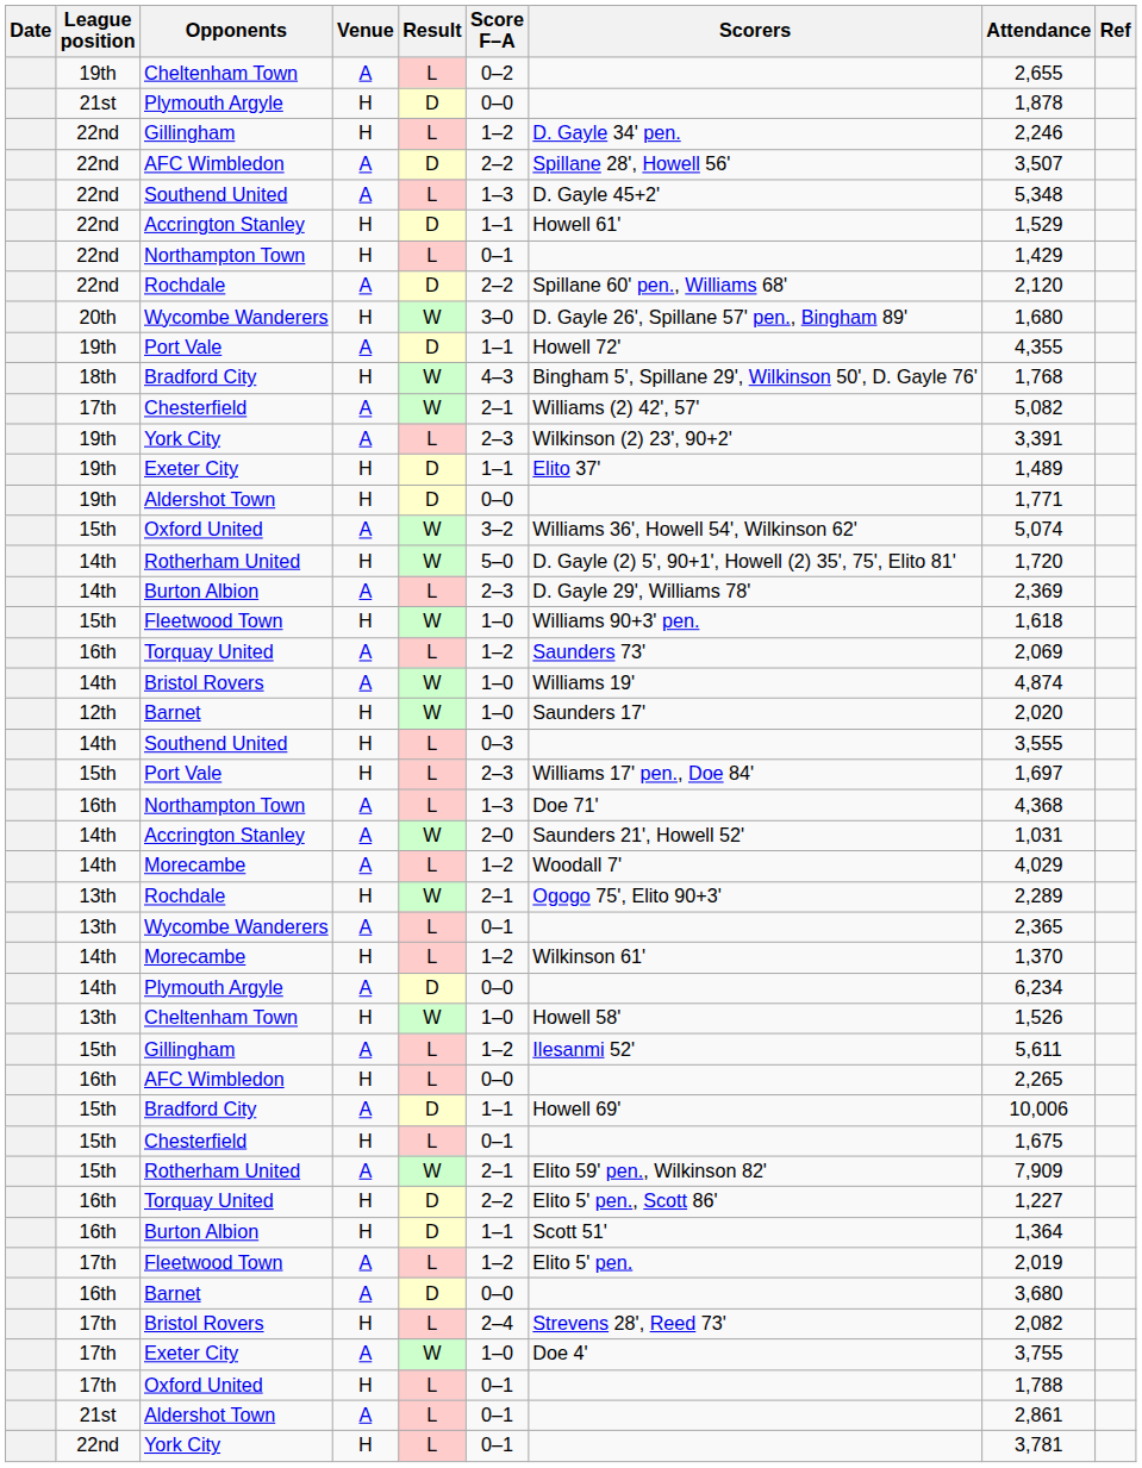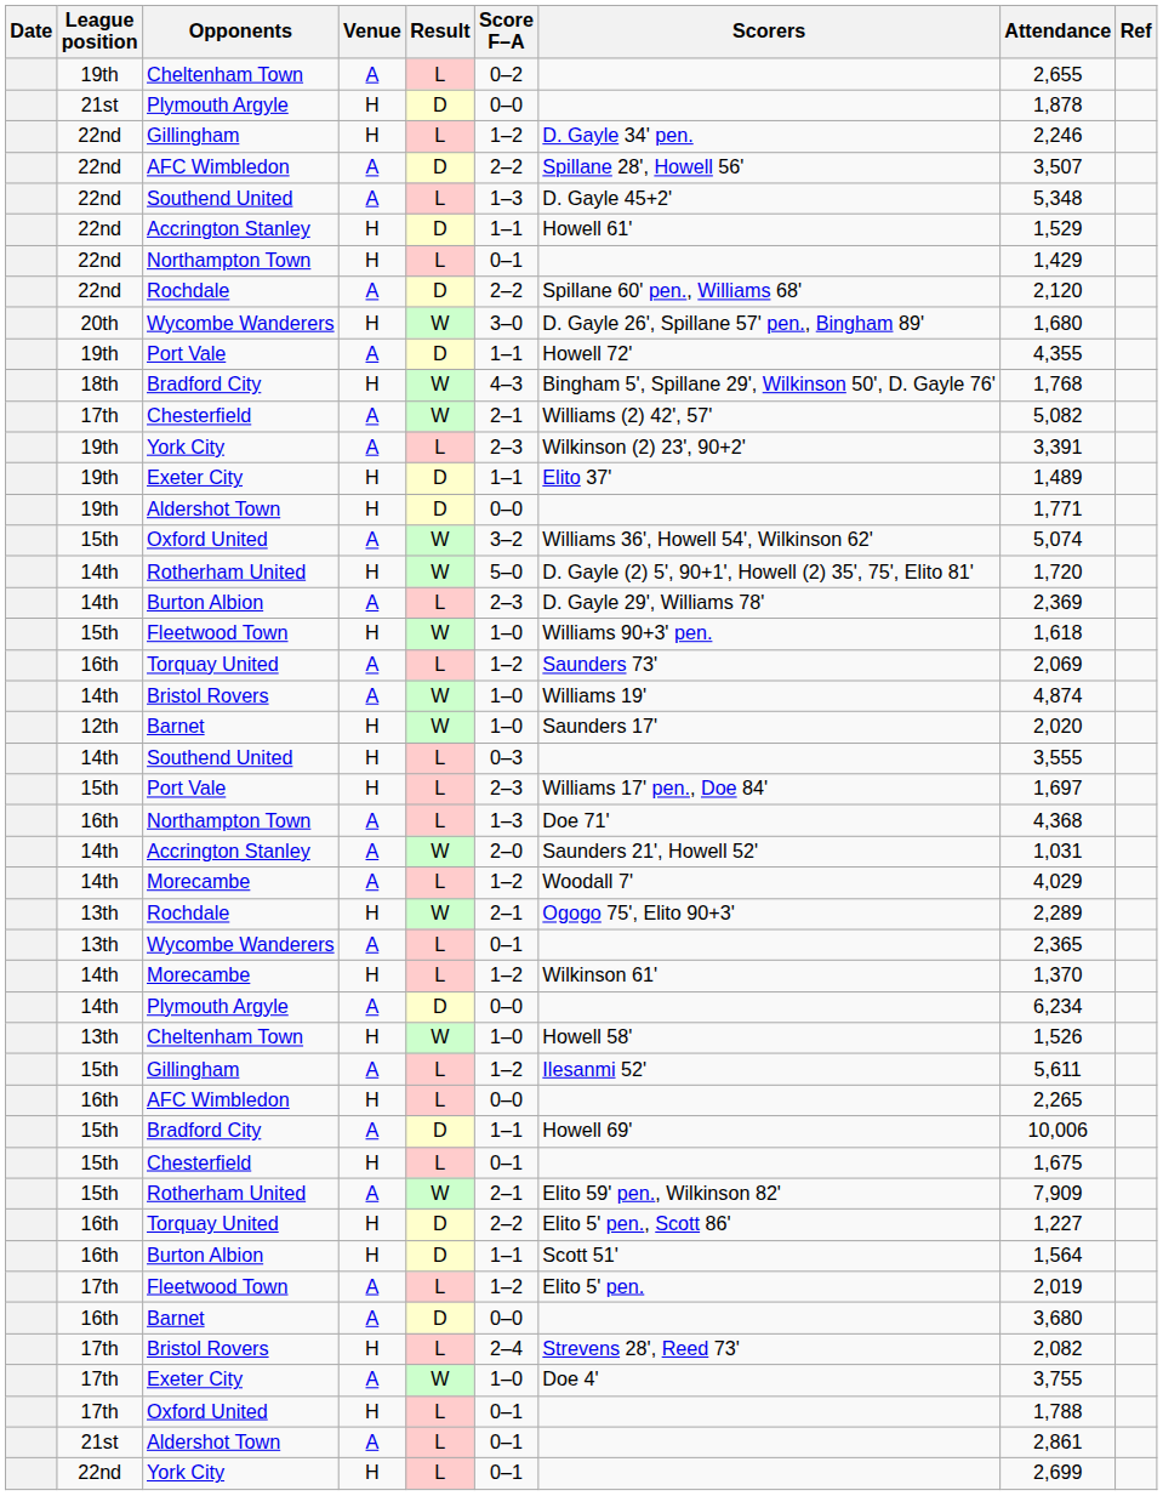Burton Albion / H | Attendance: 1,364 -> 1,564
York City / H | Attendance: 3,781 -> 2,699
